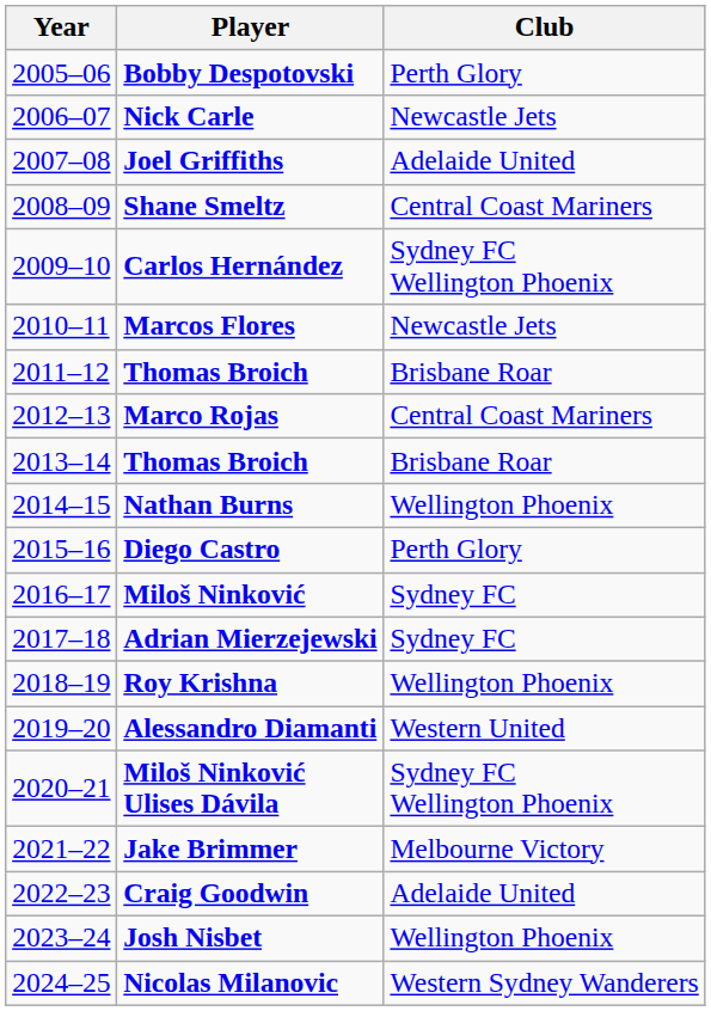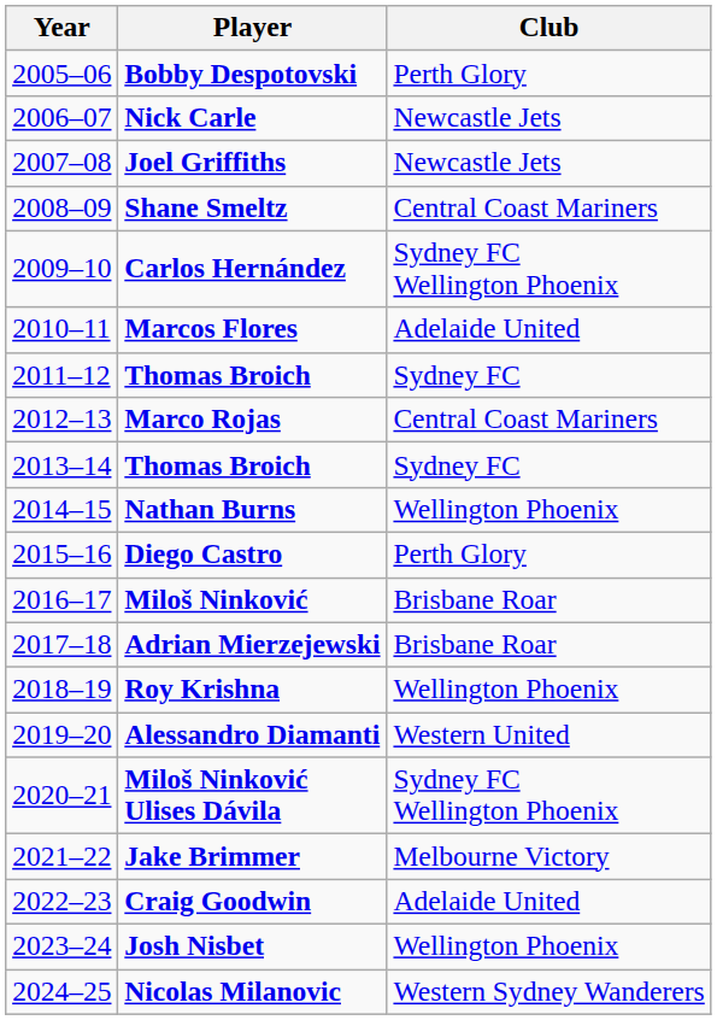Joel Griffiths | Club: Adelaide United -> Newcastle Jets
Marcos Flores | Club: Newcastle Jets -> Adelaide United
2011–12 / Thomas Broich | Club: Brisbane Roar -> Sydney FC
2013–14 / Thomas Broich | Club: Brisbane Roar -> Sydney FC
Miloš Ninković | Club: Sydney FC -> Brisbane Roar
Adrian Mierzejewski | Club: Sydney FC -> Brisbane Roar
